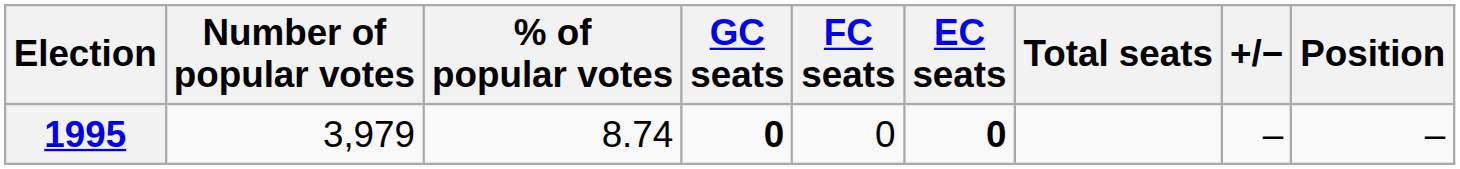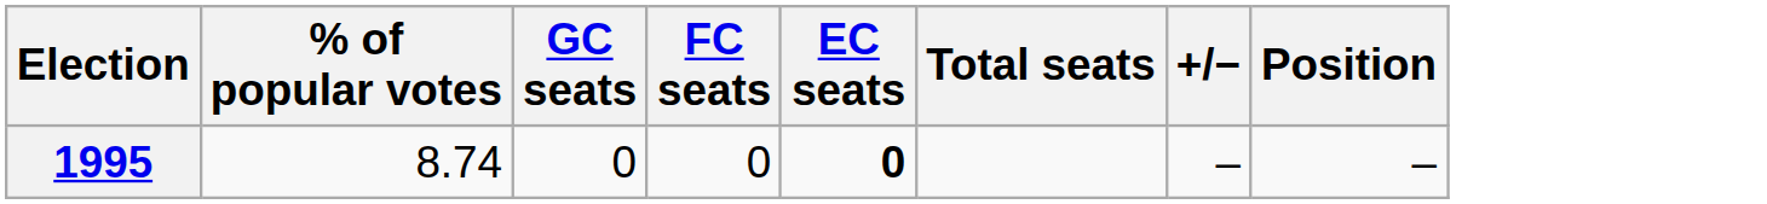- column: Number of popular votes | 3,979
1995 | GC seats: bold -> normal
